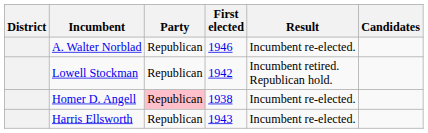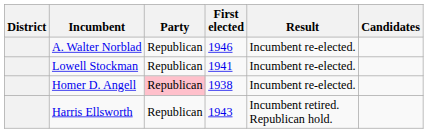Lowell Stockman | First elected: 1942 -> 1941
Lowell Stockman | Result: Incumbent retired. Republican hold. -> Incumbent re-elected.
Harris Ellsworth | Result: Incumbent re-elected. -> Incumbent retired. Republican hold.
